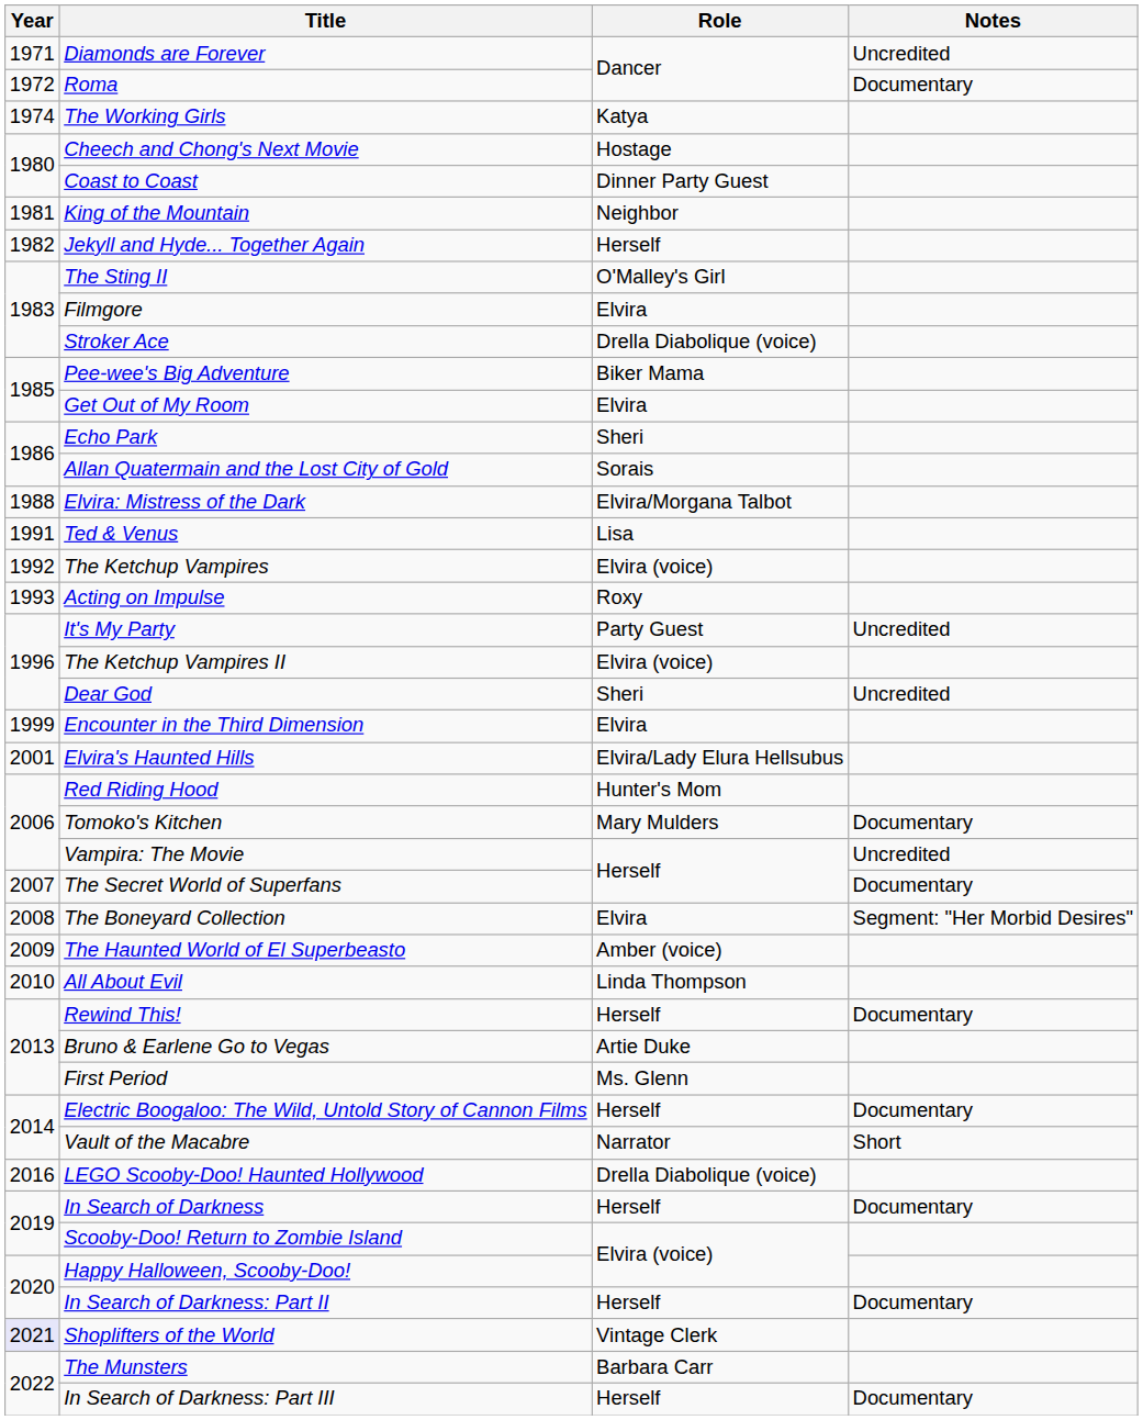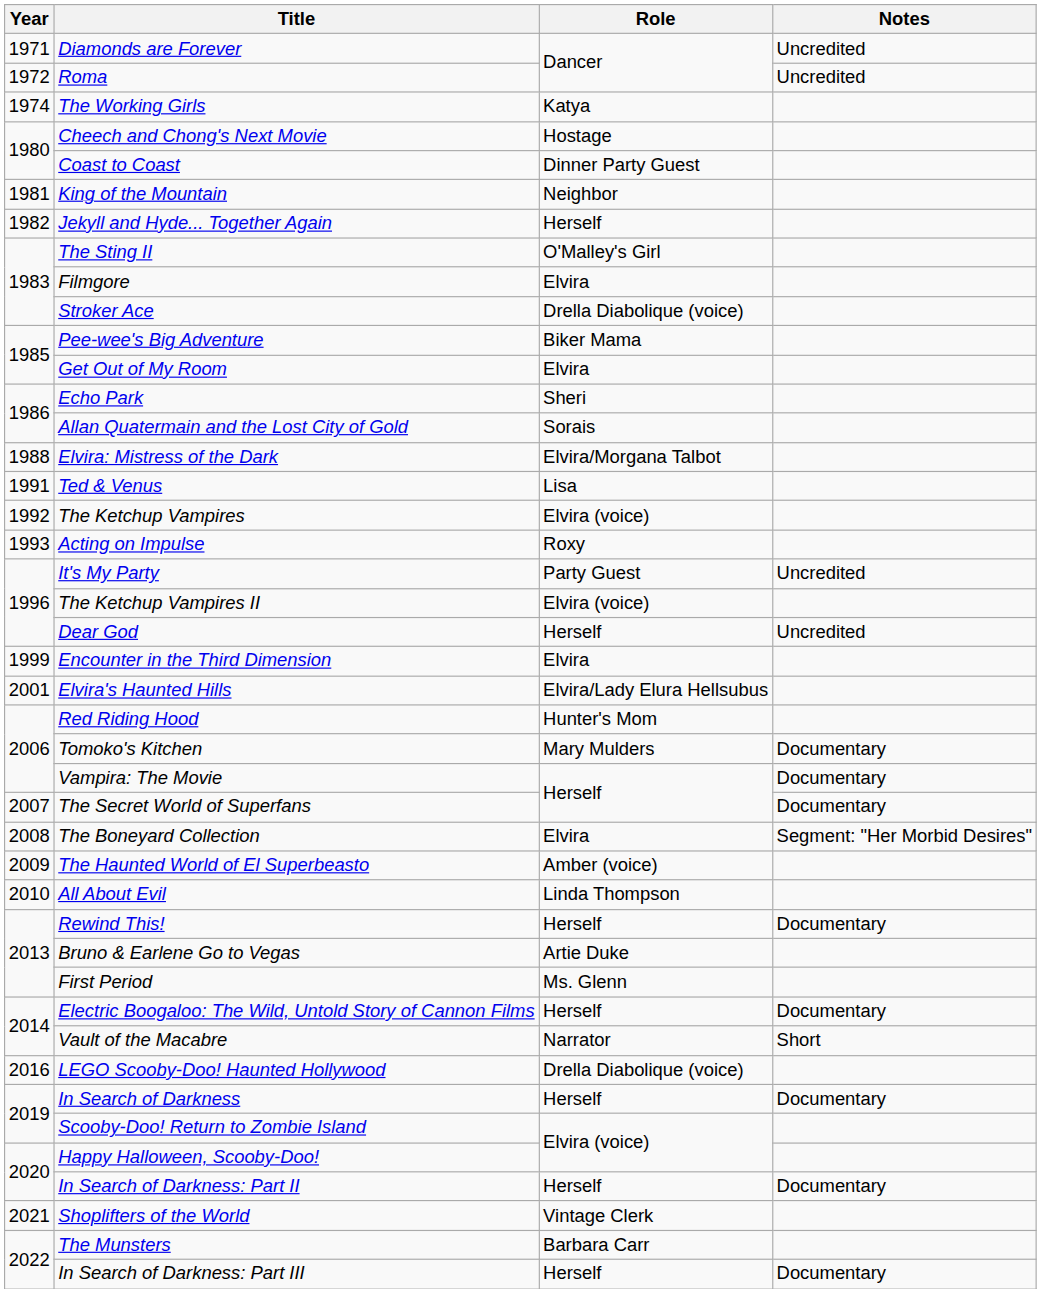Roma | Notes: Documentary -> Uncredited
Dear God | Role: Sheri -> Herself
Vampira: The Movie | Notes: Uncredited -> Documentary
Shoplifters of the World | Year: lavender background -> no background
